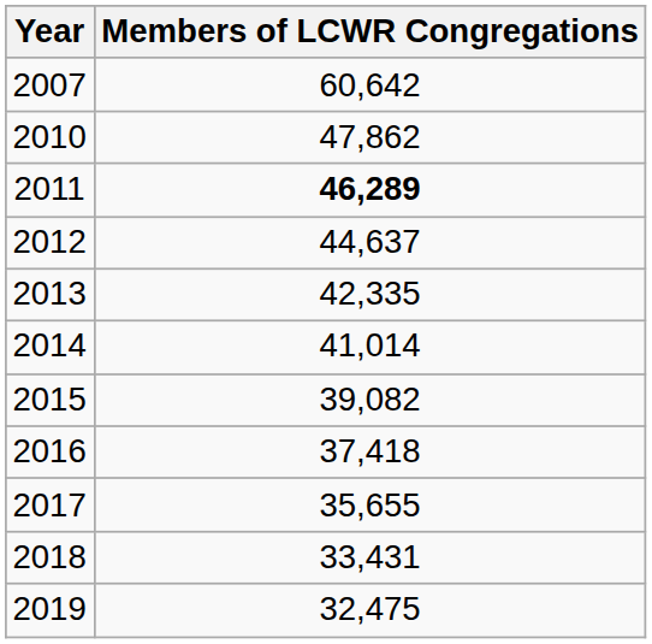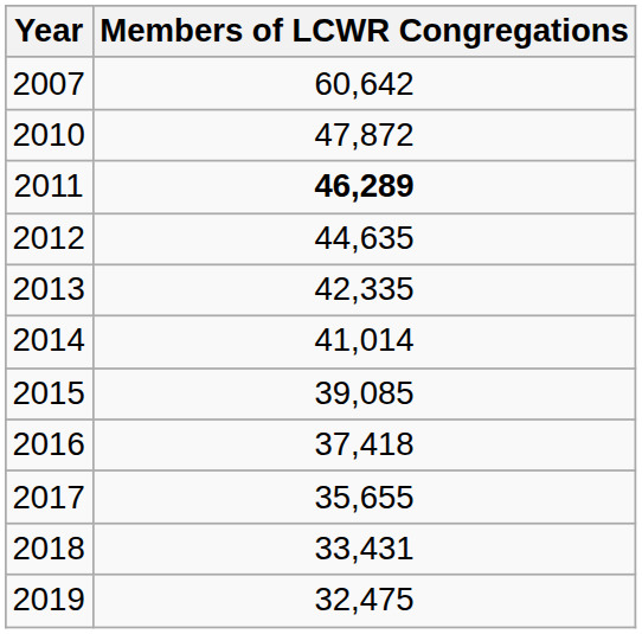2010 | Members of LCWR Congregations: 47,862 -> 47,872
2012 | Members of LCWR Congregations: 44,637 -> 44,635
2015 | Members of LCWR Congregations: 39,082 -> 39,085
